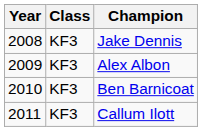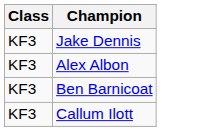- column: Year | 2008 | 2009 | 2010 | 2011
